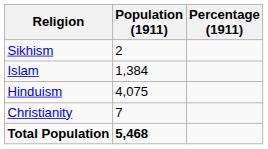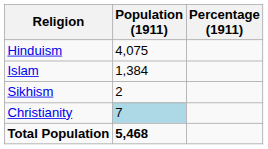rows swapped: Hinduism <-> Sikhism
Christianity | Population (1911): no background -> lightblue background
